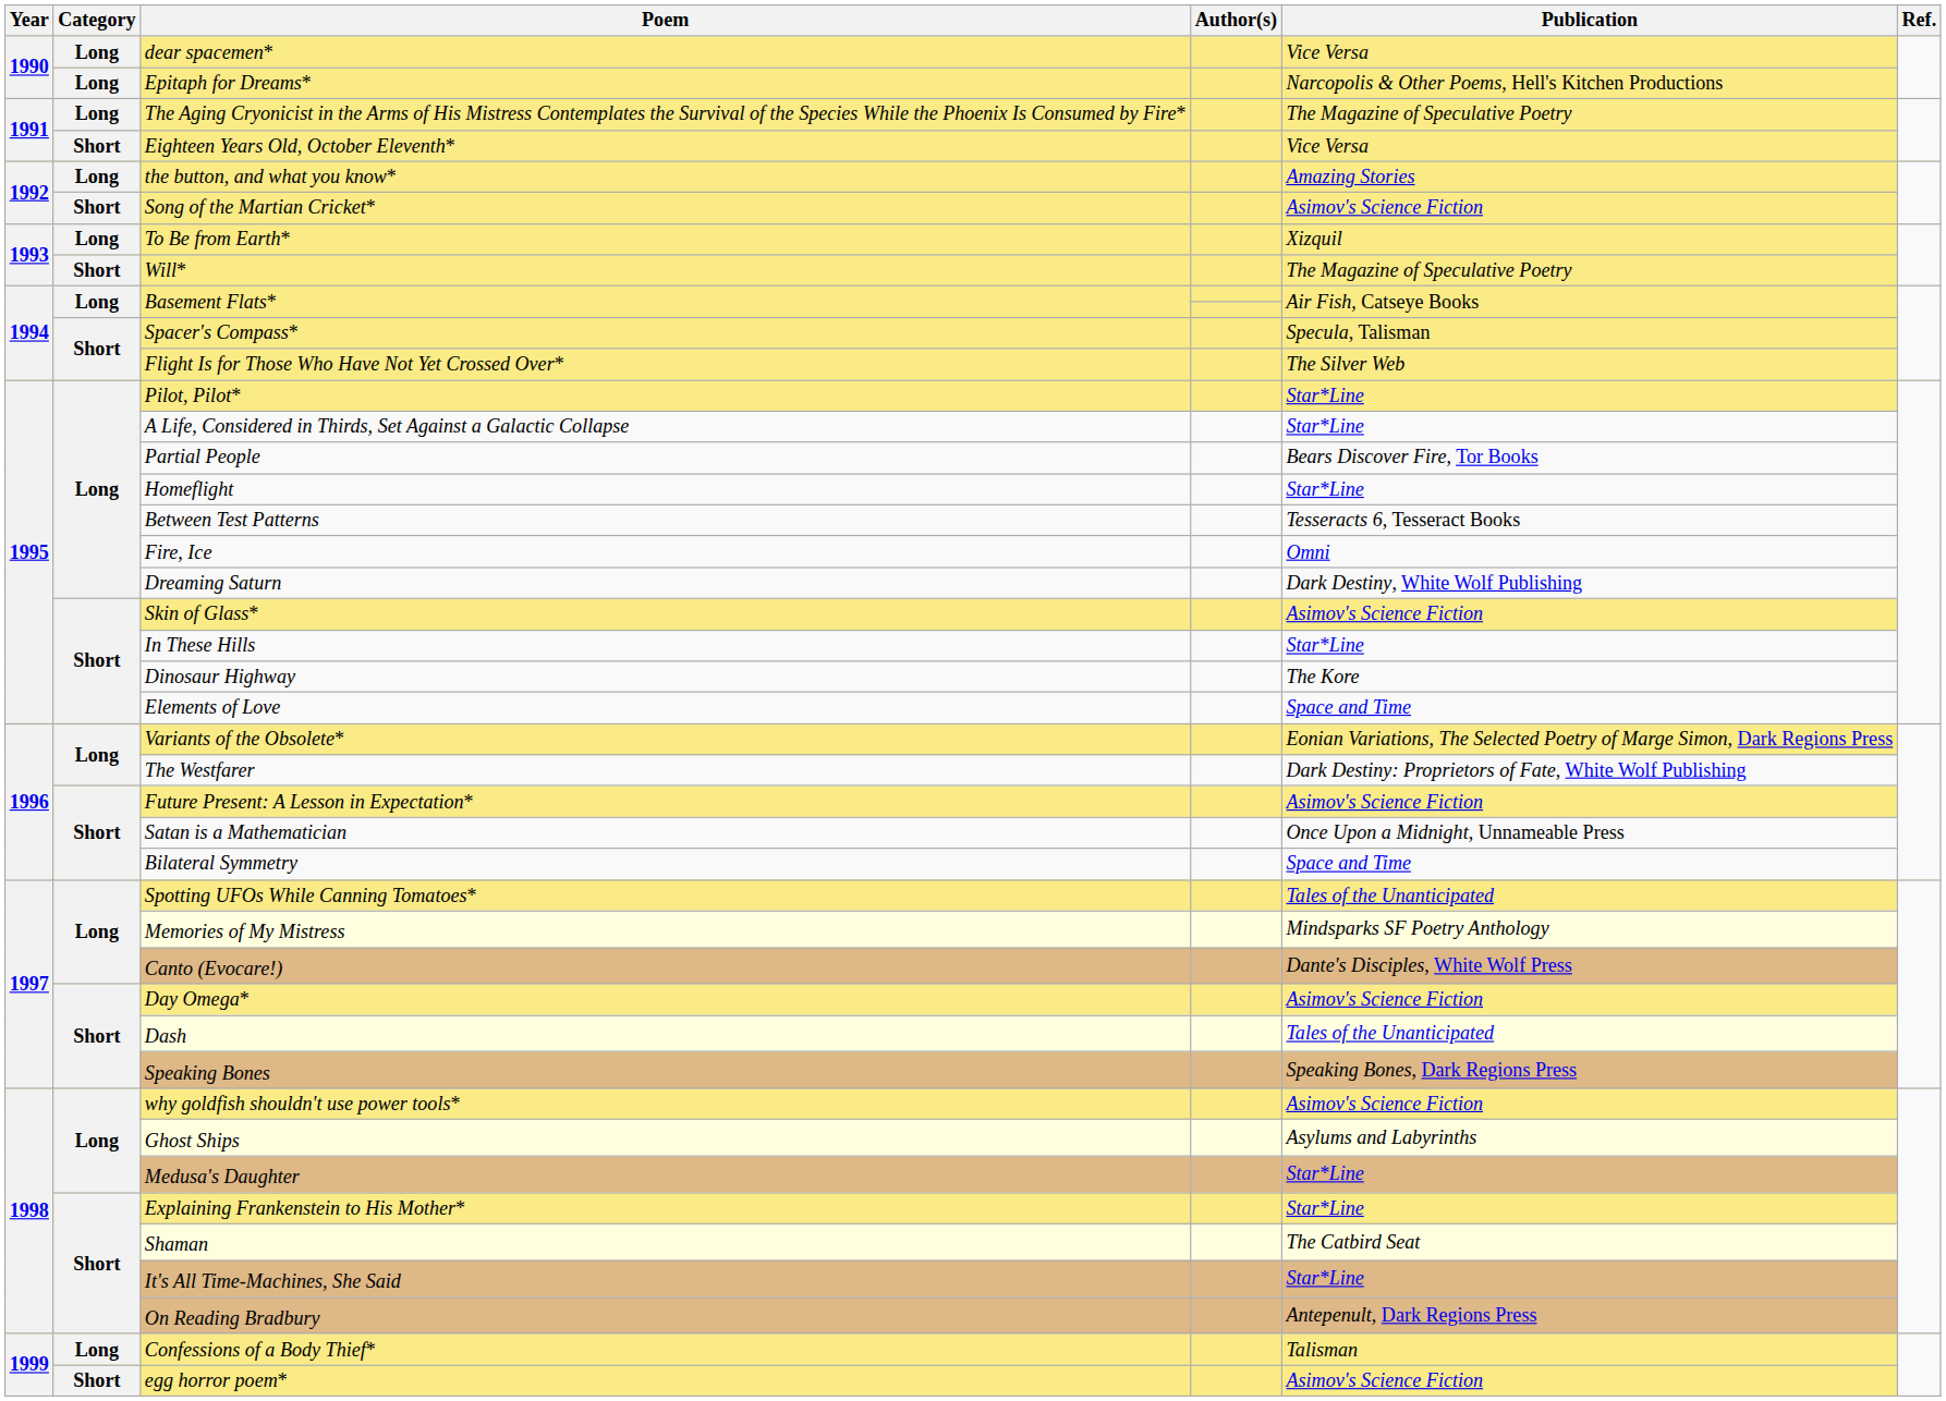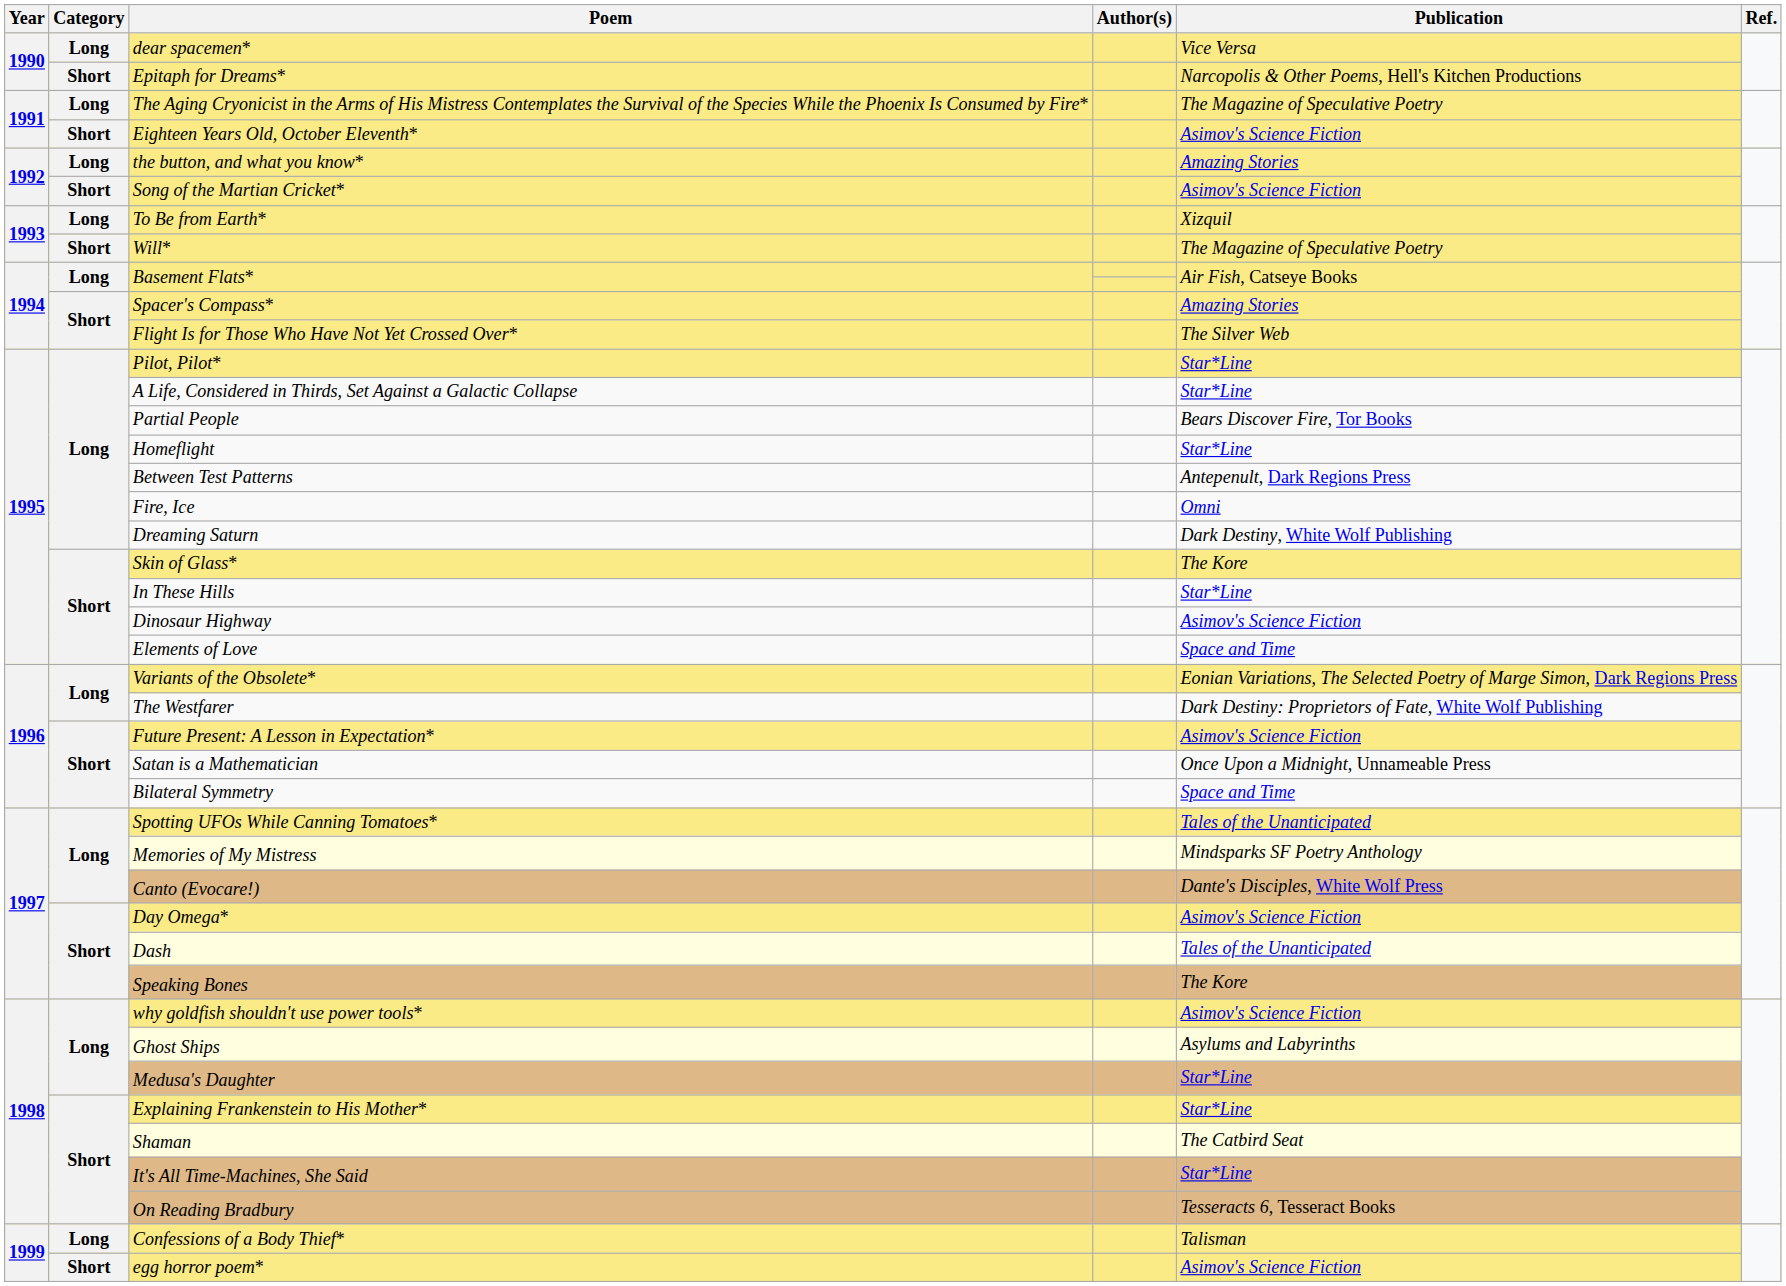Epitaph for Dreams* | Category: Long -> Short
Eighteen Years Old, October Eleventh* | Publication: Vice Versa -> Asimov's Science Fiction
Spacer's Compass* | Publication: Specula, Talisman -> Amazing Stories
Between Test Patterns | Publication: Tesseracts 6, Tesseract Books -> Antepenult, Dark Regions Press
Skin of Glass* | Publication: Asimov's Science Fiction -> The Kore
Dinosaur Highway | Publication: The Kore -> Asimov's Science Fiction
Speaking Bones | Publication: Speaking Bones, Dark Regions Press -> The Kore
On Reading Bradbury | Publication: Antepenult, Dark Regions Press -> Tesseracts 6, Tesseract Books
